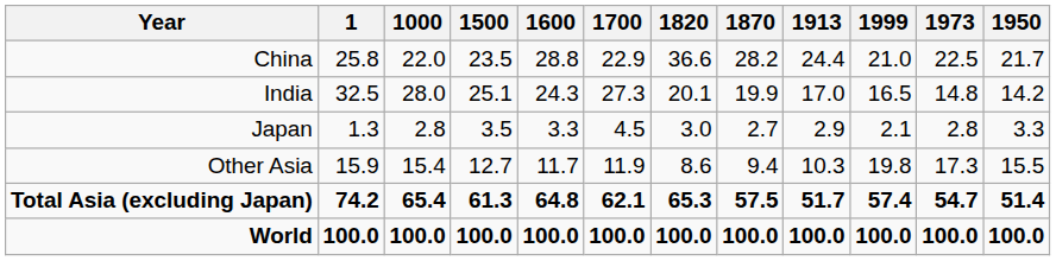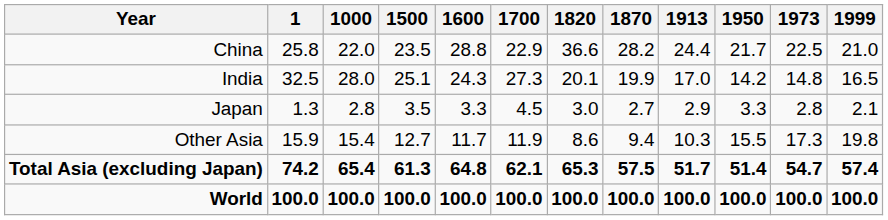columns swapped: 1950 <-> 1999
